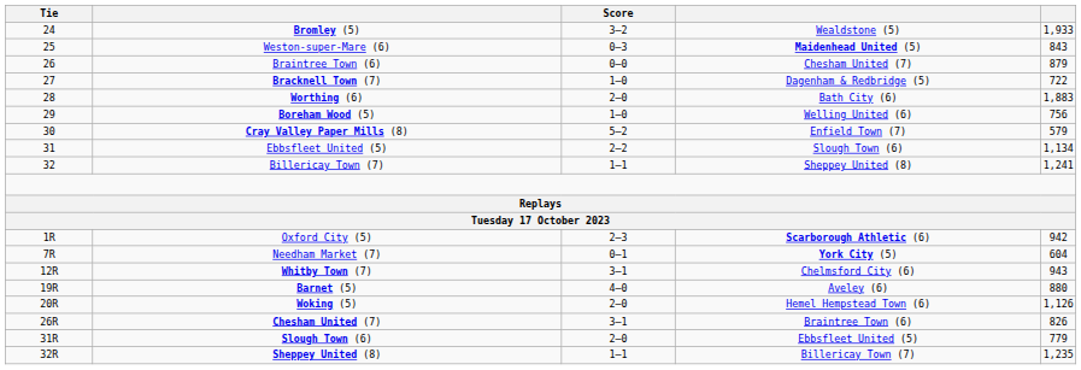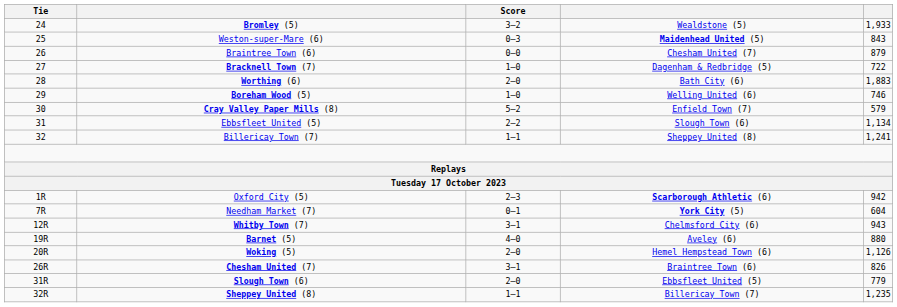Boreham Wood (5) | column 5: 756 -> 746
